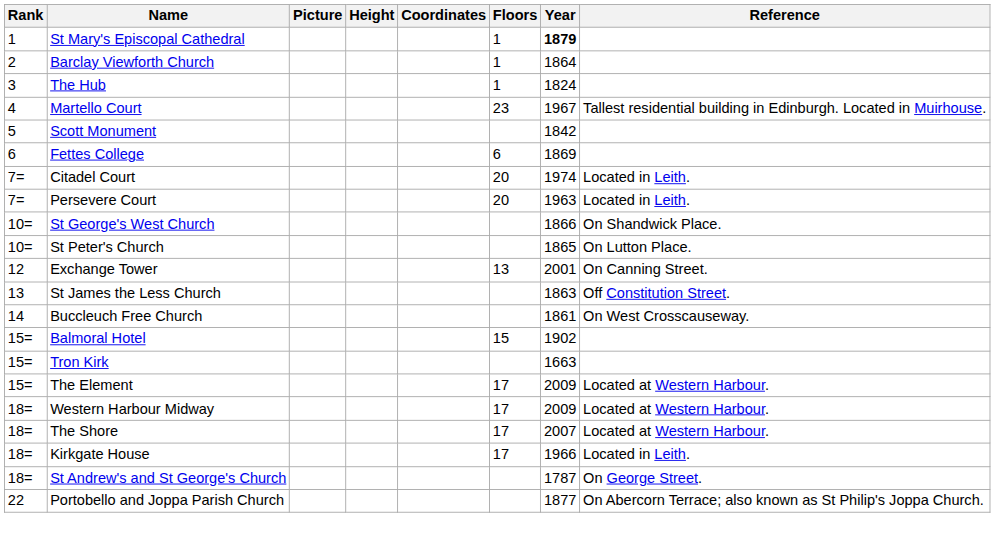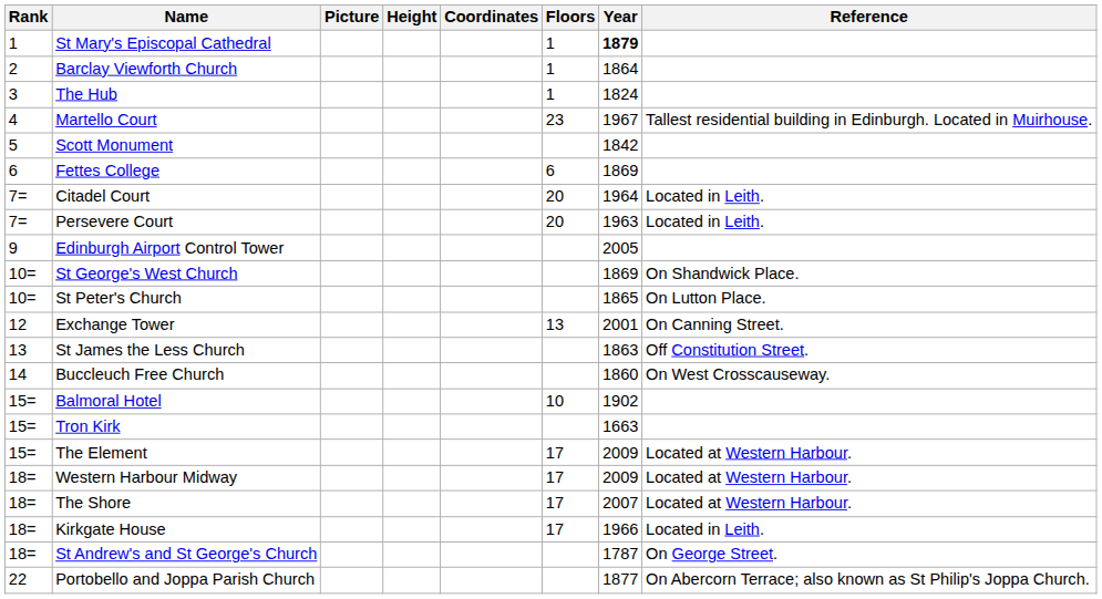Citadel Court | Year: 1974 -> 1964
+ row: 9 | Edinburgh Airport Control Tower | 2005
St George's West Church | Year: 1866 -> 1869
Buccleuch Free Church | Year: 1861 -> 1860
Balmoral Hotel | Floors: 15 -> 10
